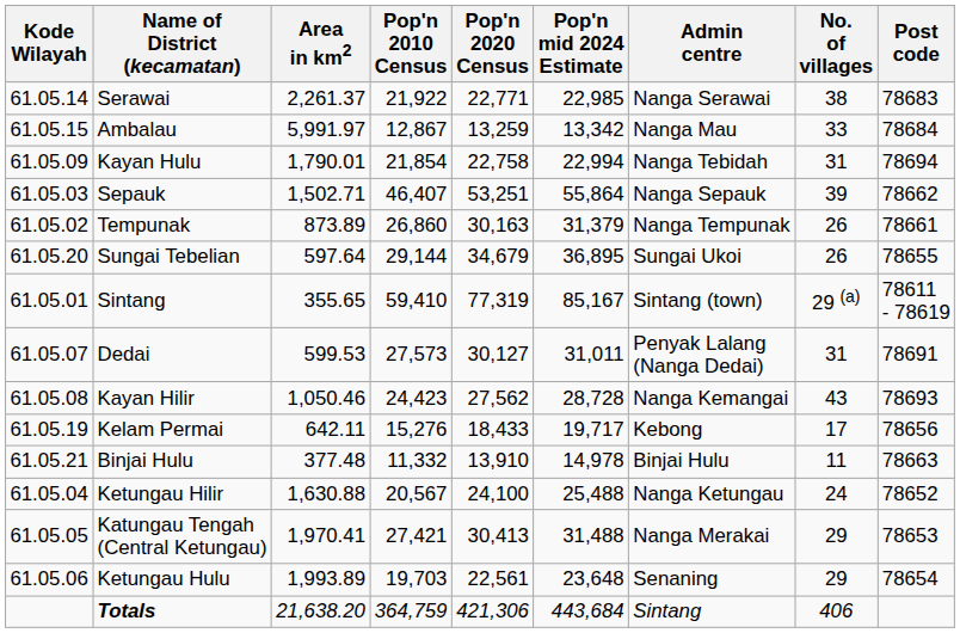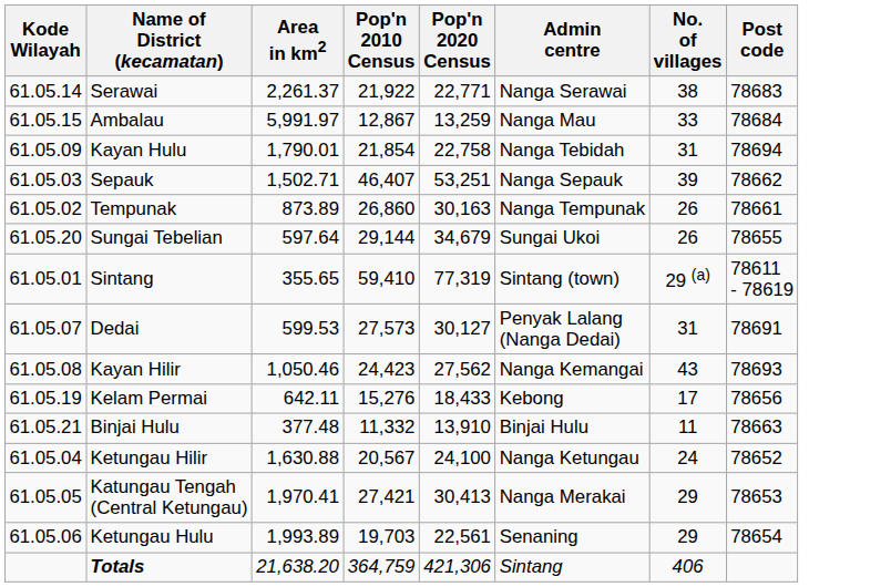- column: Pop'n mid 2024 Estimate | 22,985 | 13,342 | 22,994 | 55,864 | 31,379 | 36,895 | 85,167 | 31,011 | 28,728 | 19,717 | 14,978 | 25,488 | 31,488 | 23,648 | 443,684
